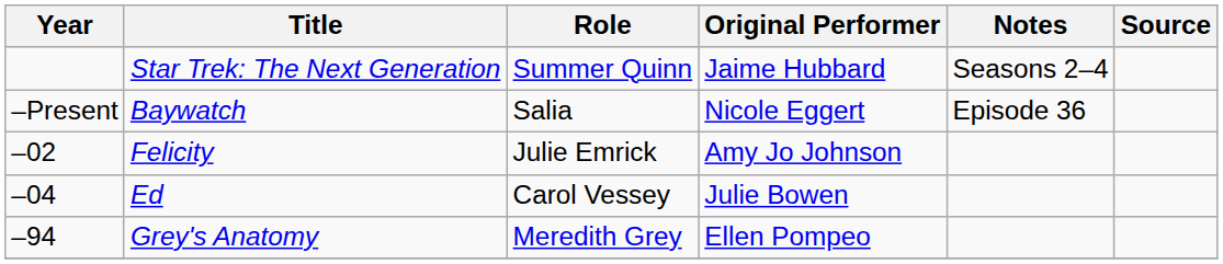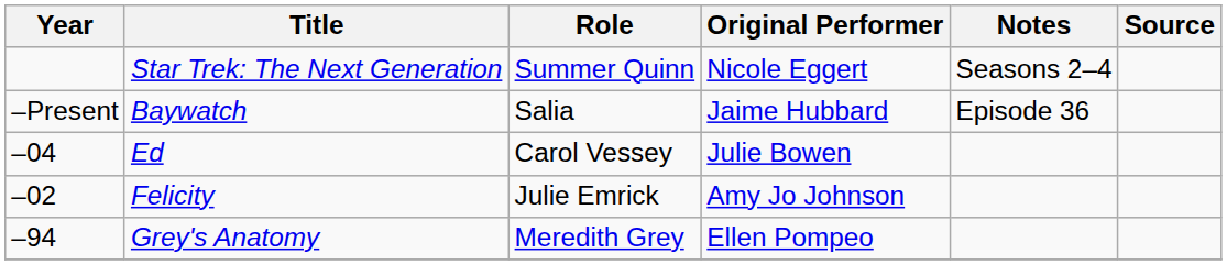Star Trek: The Next Generation | Original Performer: Jaime Hubbard -> Nicole Eggert
Baywatch | Original Performer: Nicole Eggert -> Jaime Hubbard
rows swapped: Felicity <-> Ed
